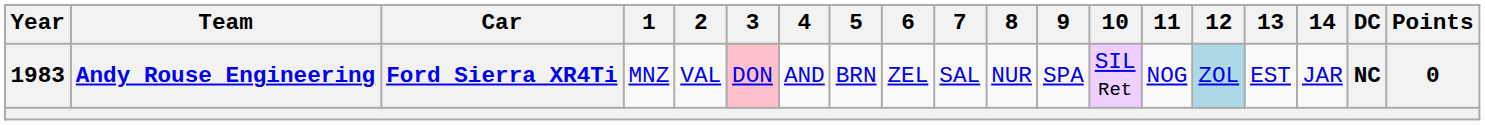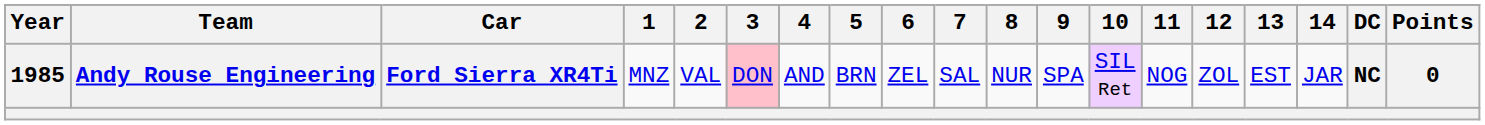Andy Rouse Engineering | Year: 1983 -> 1985
Andy Rouse Engineering | 12: lightblue background -> no background
